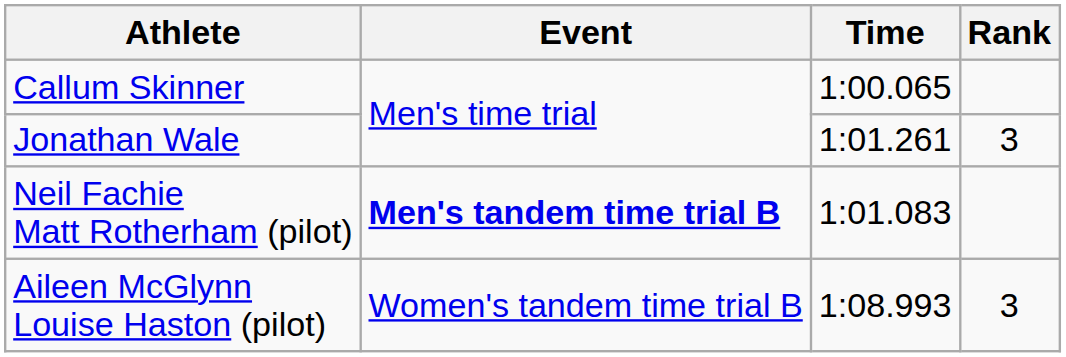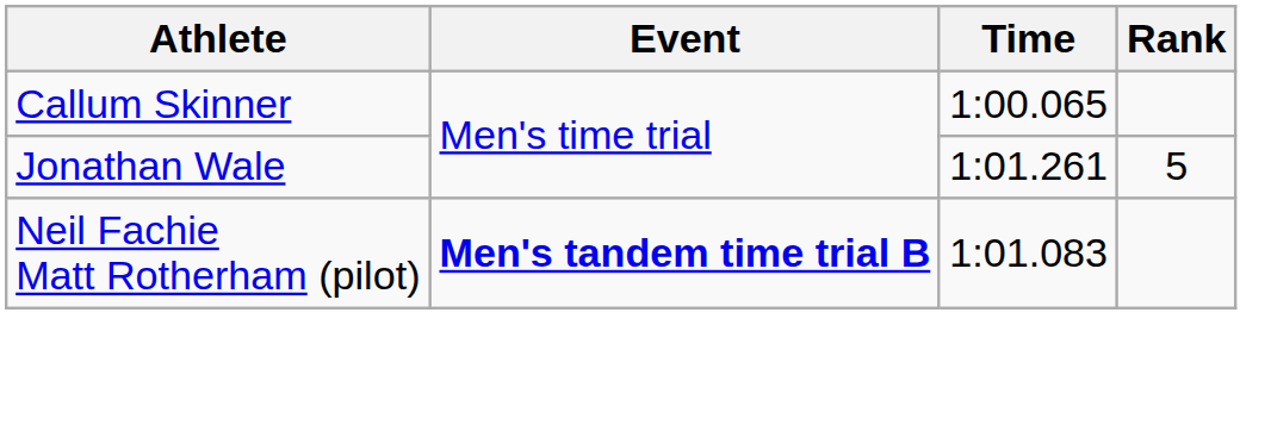Jonathan Wale | Rank: 3 -> 5
- row: Aileen McGlynn Louise Haston (pilot) | Women's tandem time trial B | 1:08.993 | 3
